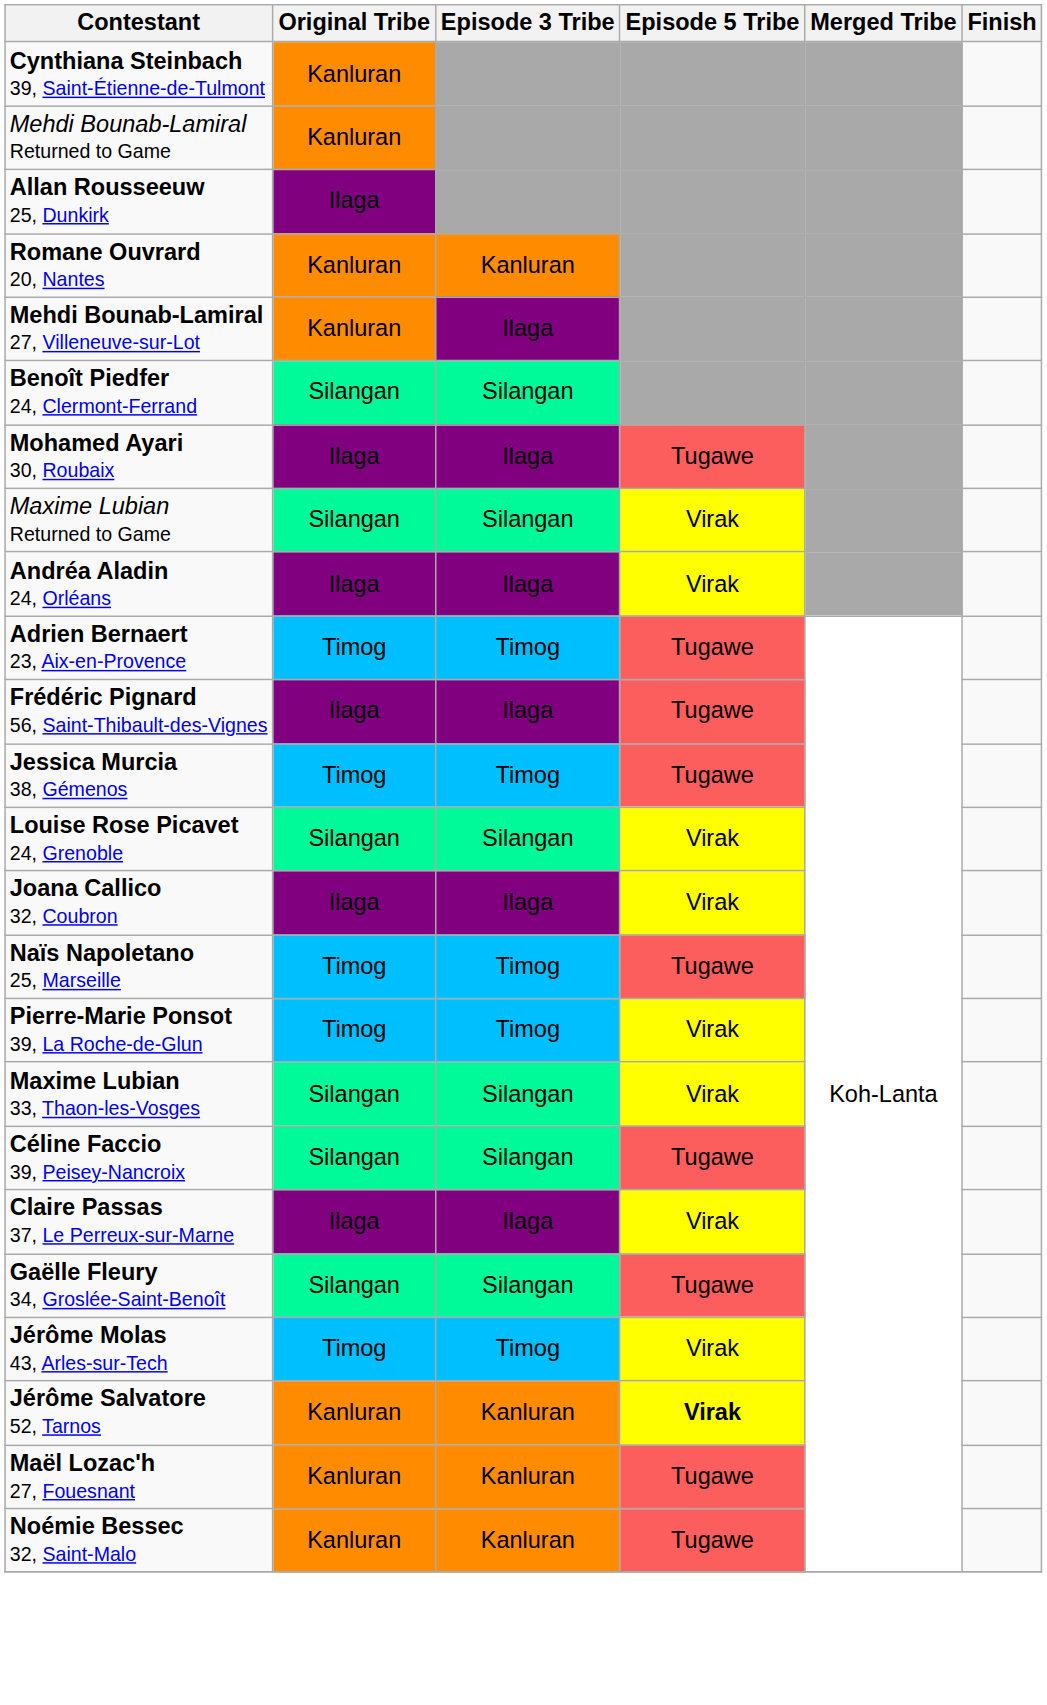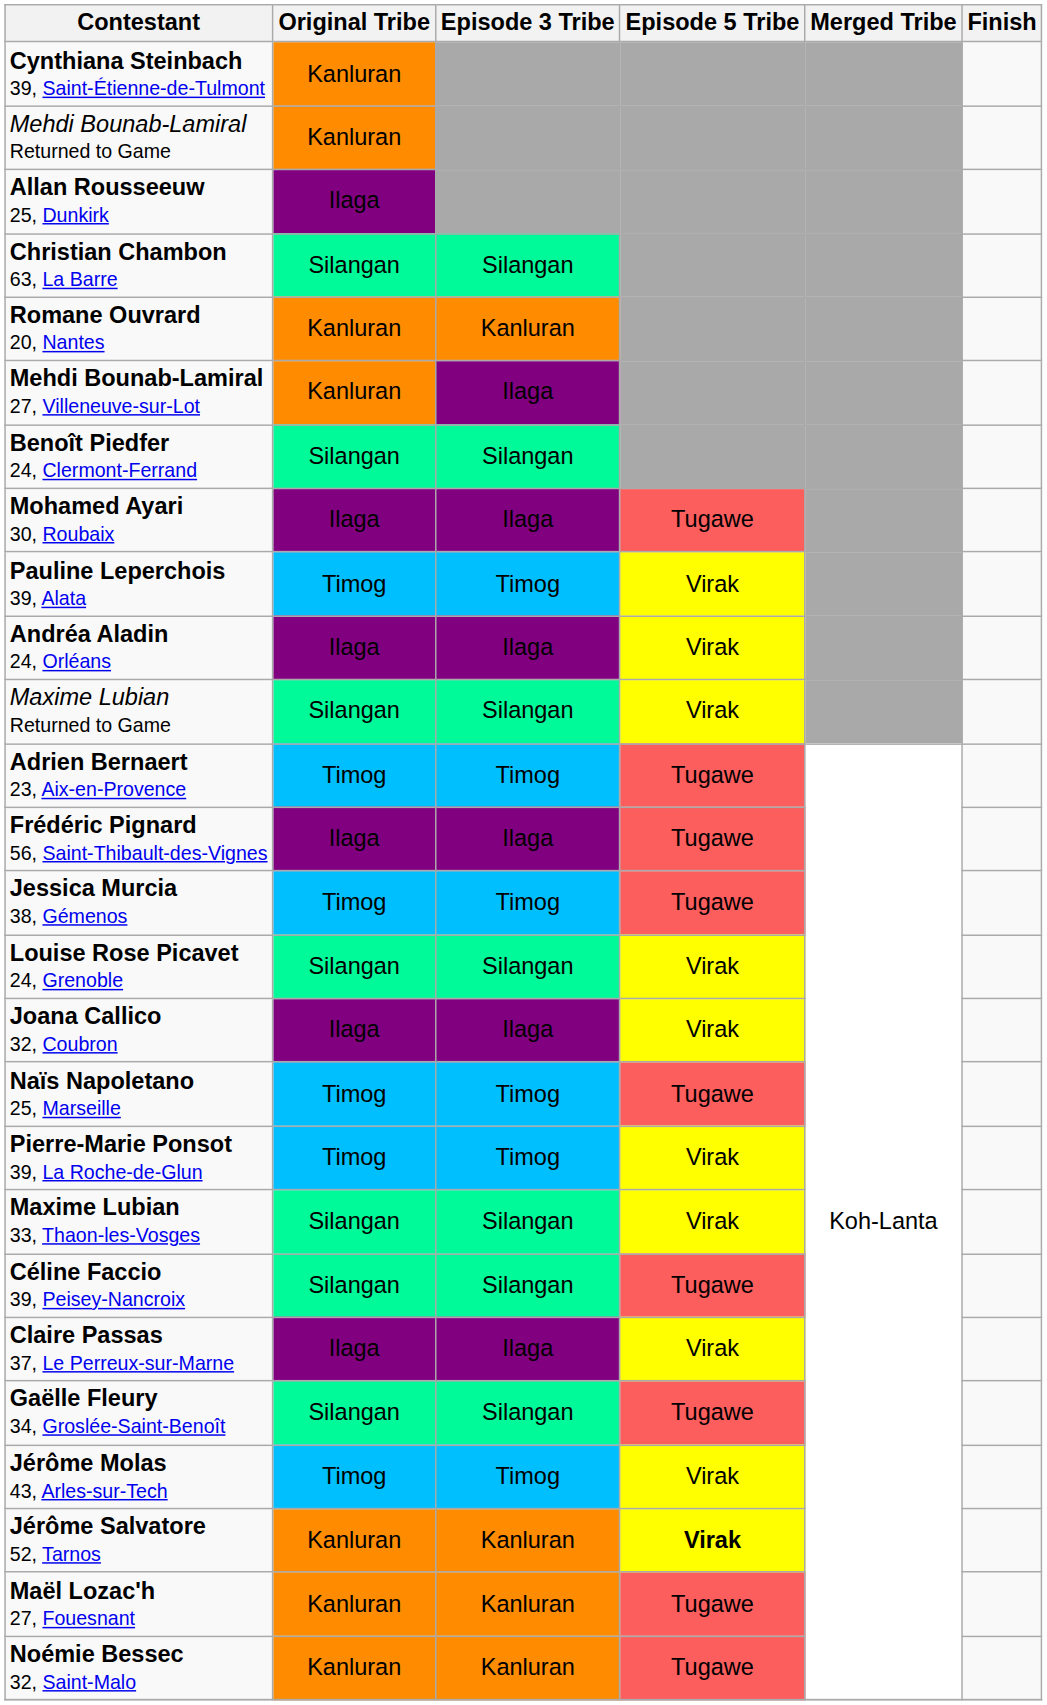+ row: Christian Chambon 63, La Barre | Silangan | Silangan
+ row: Pauline Leperchois 39, Alata | Timog | Timog | Virak
rows swapped: Andréa Aladin 24, Orléans <-> Maxime Lubian Returned to Game
